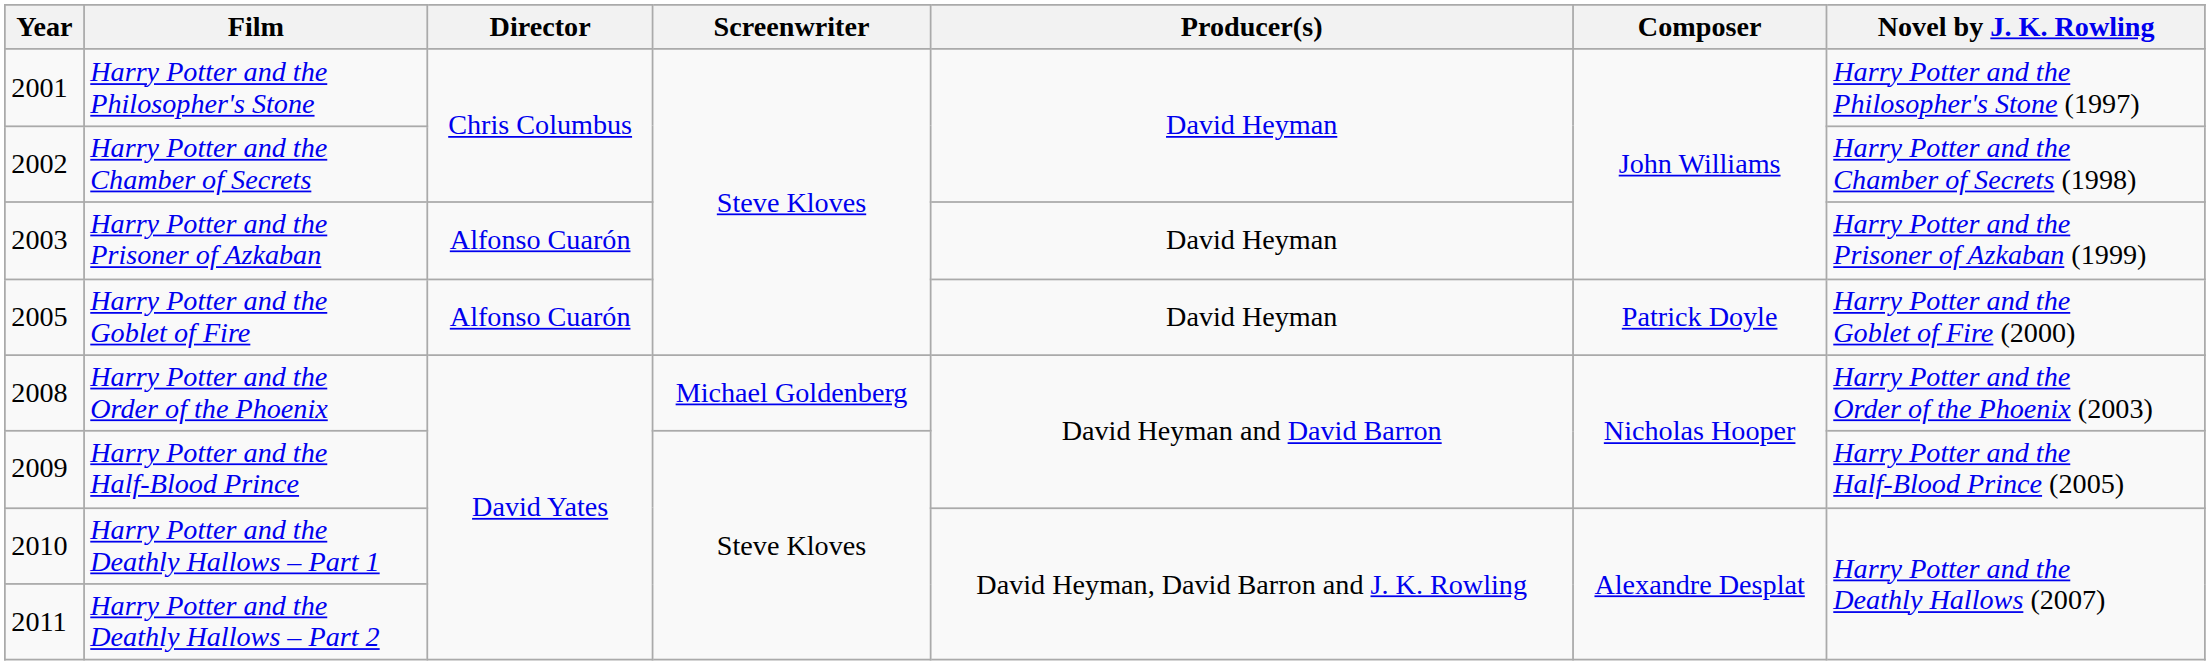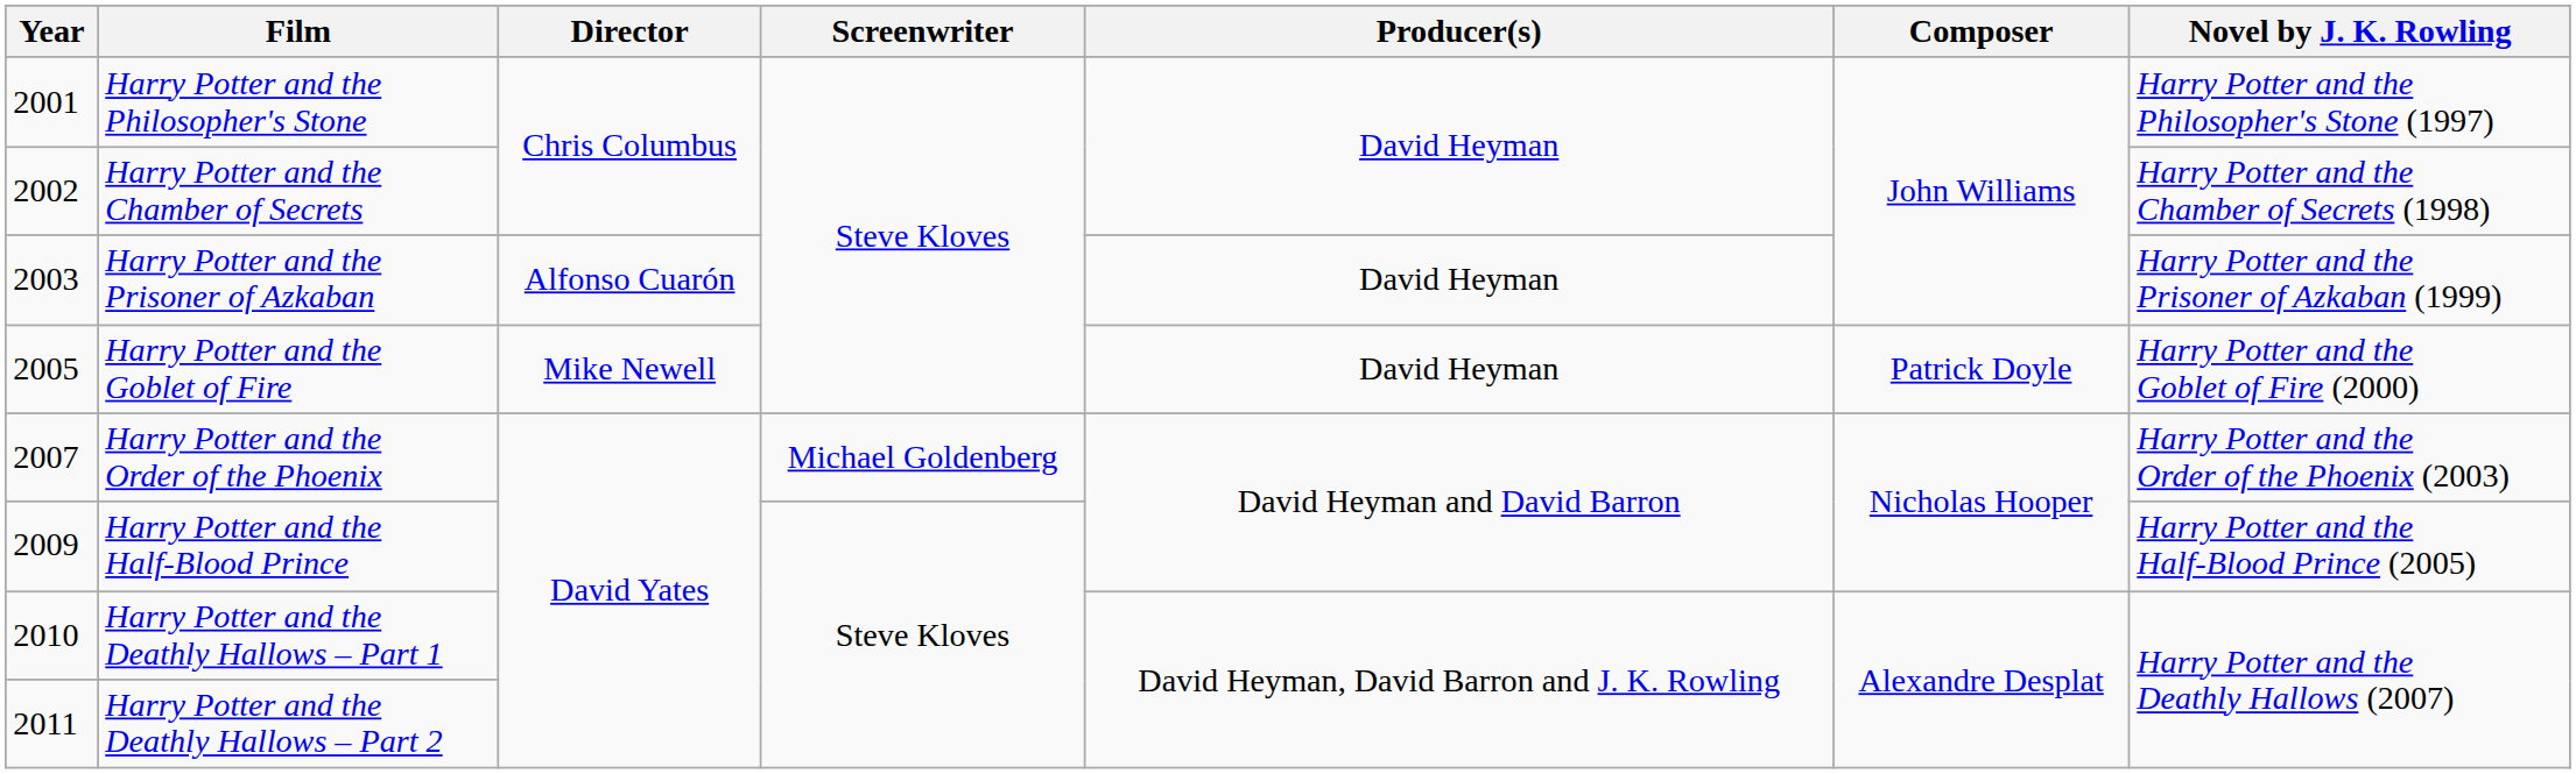Harry Potter and the Goblet of Fire | Director: Alfonso Cuarón -> Mike Newell
Harry Potter and the Order of the Phoenix | Year: 2008 -> 2007
